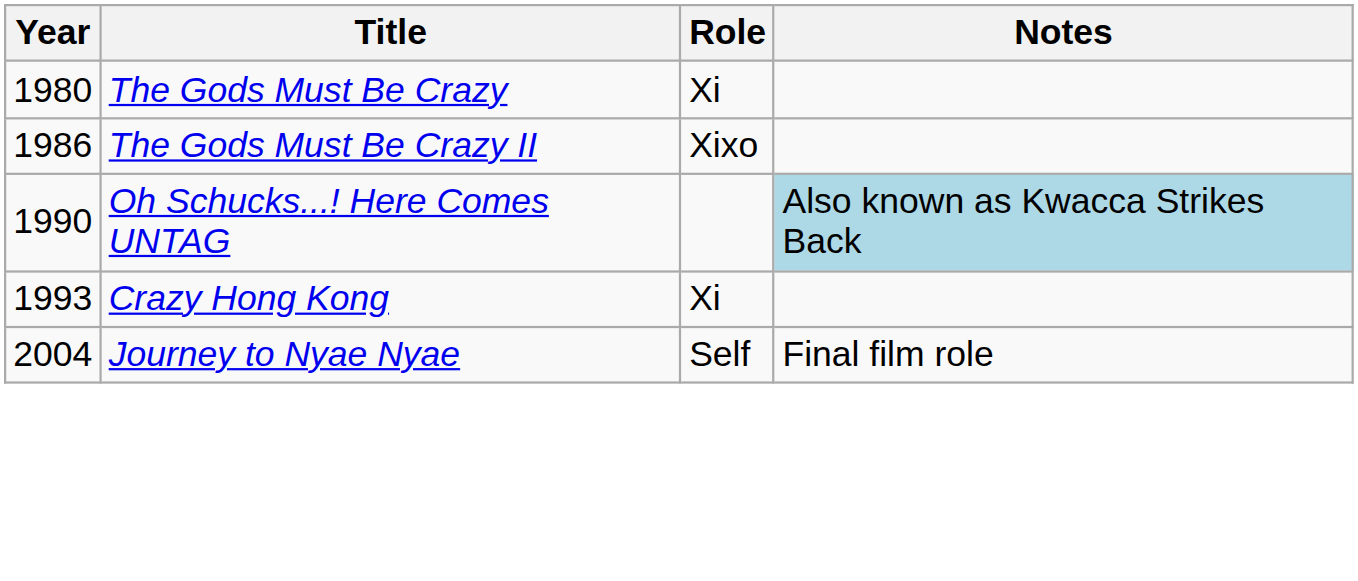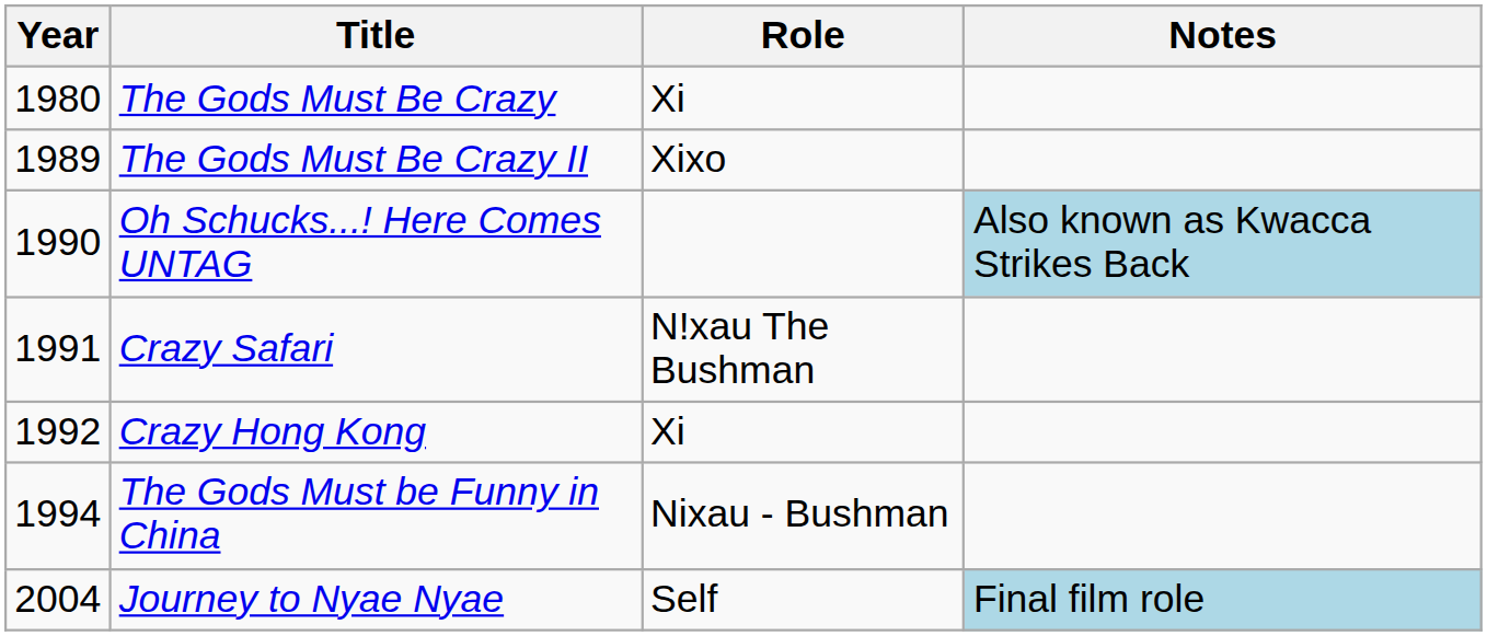The Gods Must Be Crazy II | Year: 1986 -> 1989
+ row: 1991 | Crazy Safari | Nǃxau The Bushman
Crazy Hong Kong | Year: 1993 -> 1992
+ row: 1994 | The Gods Must be Funny in China | Nixau - Bushman
Journey to Nyae Nyae | Notes: no background -> lightblue background
